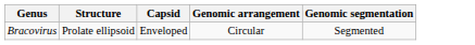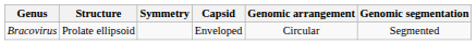+ column: Symmetry
